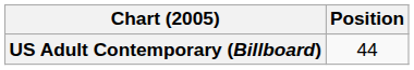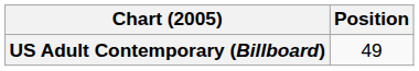US Adult Contemporary (Billboard) | Position: 44 -> 49
